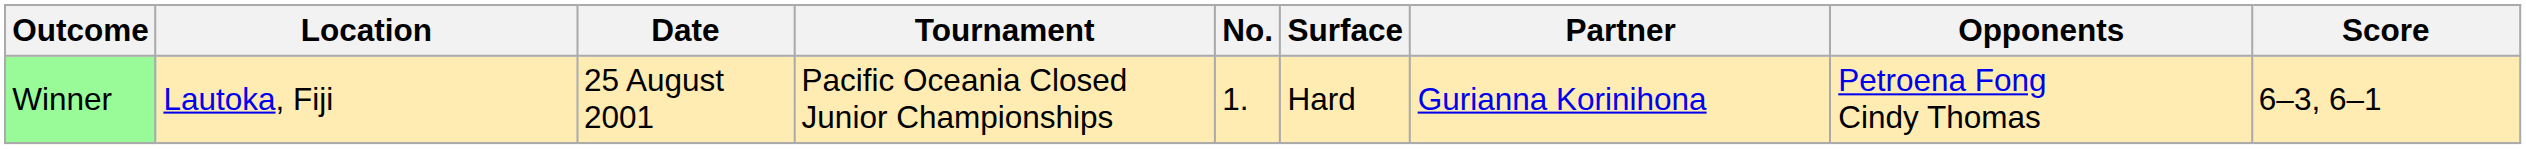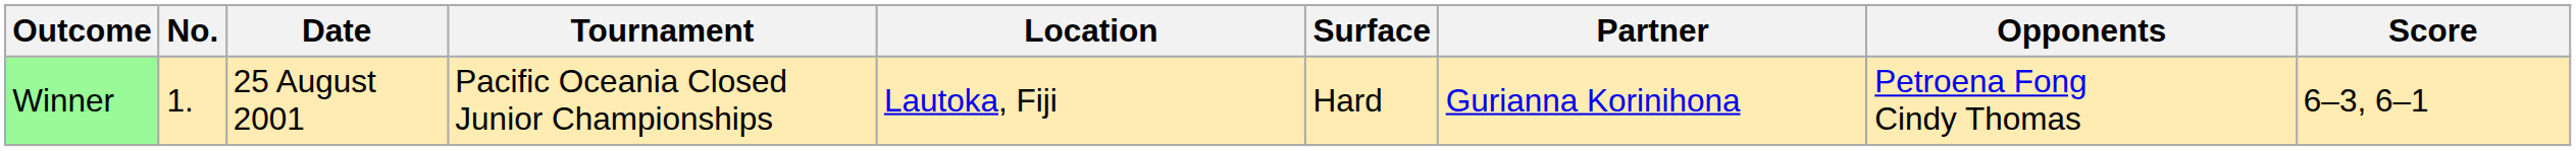columns swapped: No. <-> Location
